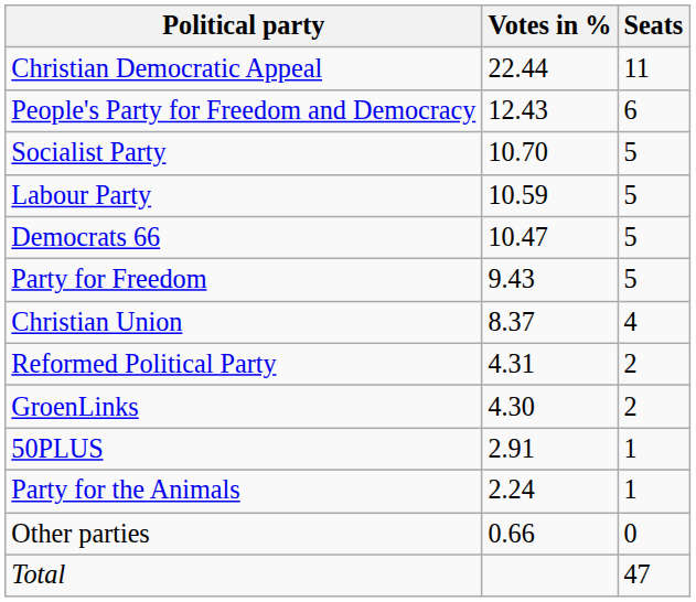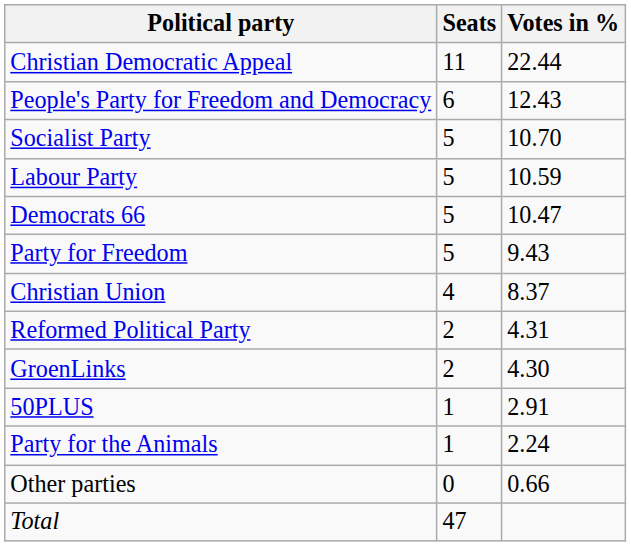columns swapped: Votes in % <-> Seats
